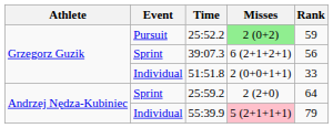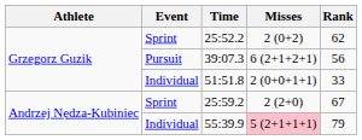25:52.2 | Event: Pursuit -> Sprint
25:52.2 | Misses: lightgreen background -> no background
25:52.2 | Rank: 59 -> 62
39:07.3 | Event: Sprint -> Pursuit
25:59.2 | Rank: 64 -> 67
